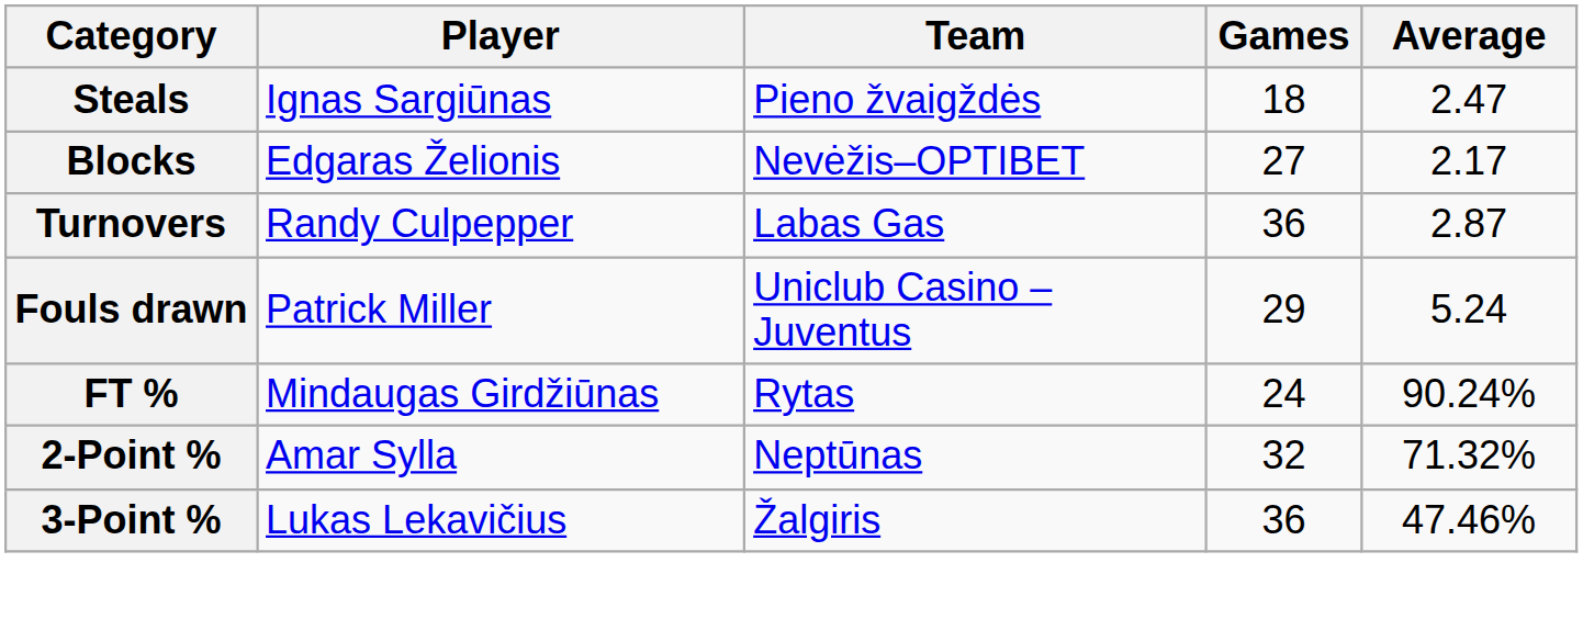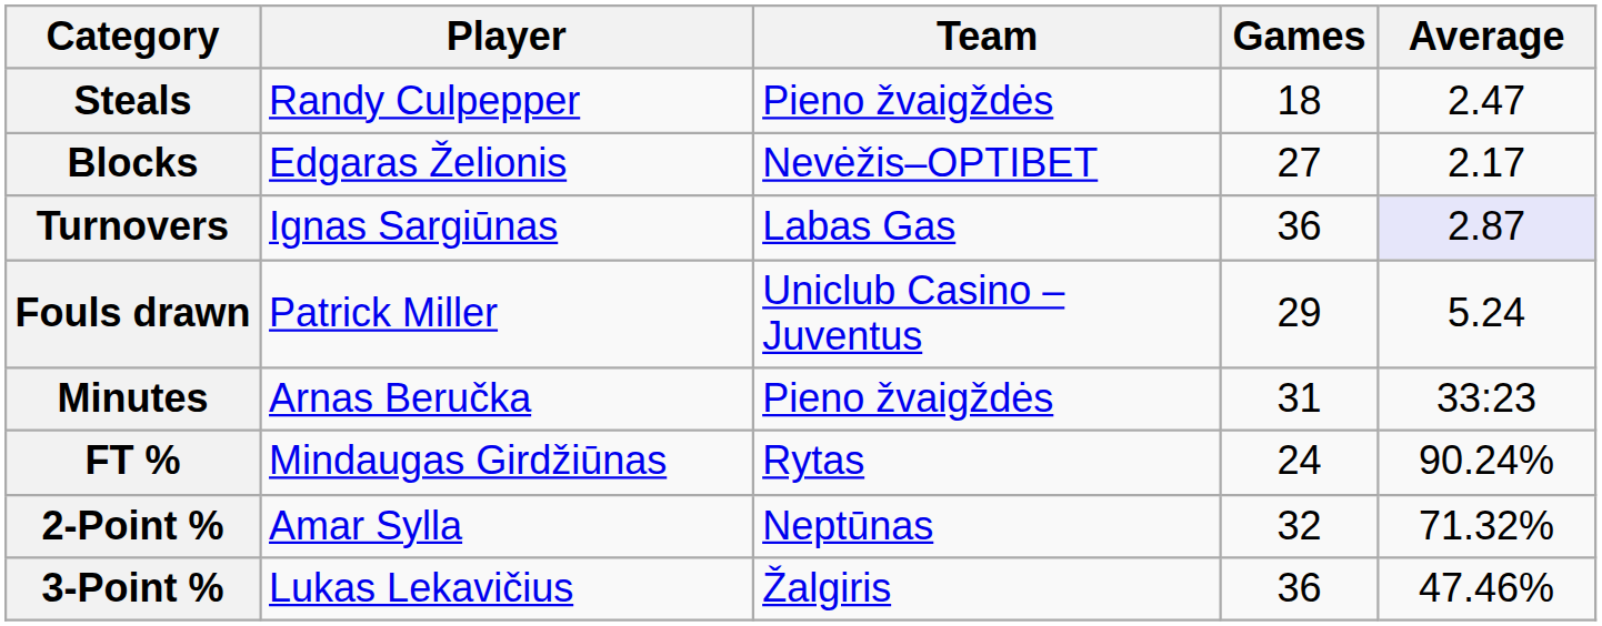Steals | Player: Ignas Sargiūnas -> Randy Culpepper
Turnovers | Player: Randy Culpepper -> Ignas Sargiūnas
Turnovers | Average: no background -> lavender background
+ row: Minutes | Arnas Beručka | Pieno žvaigždės | 31 | 33:23
